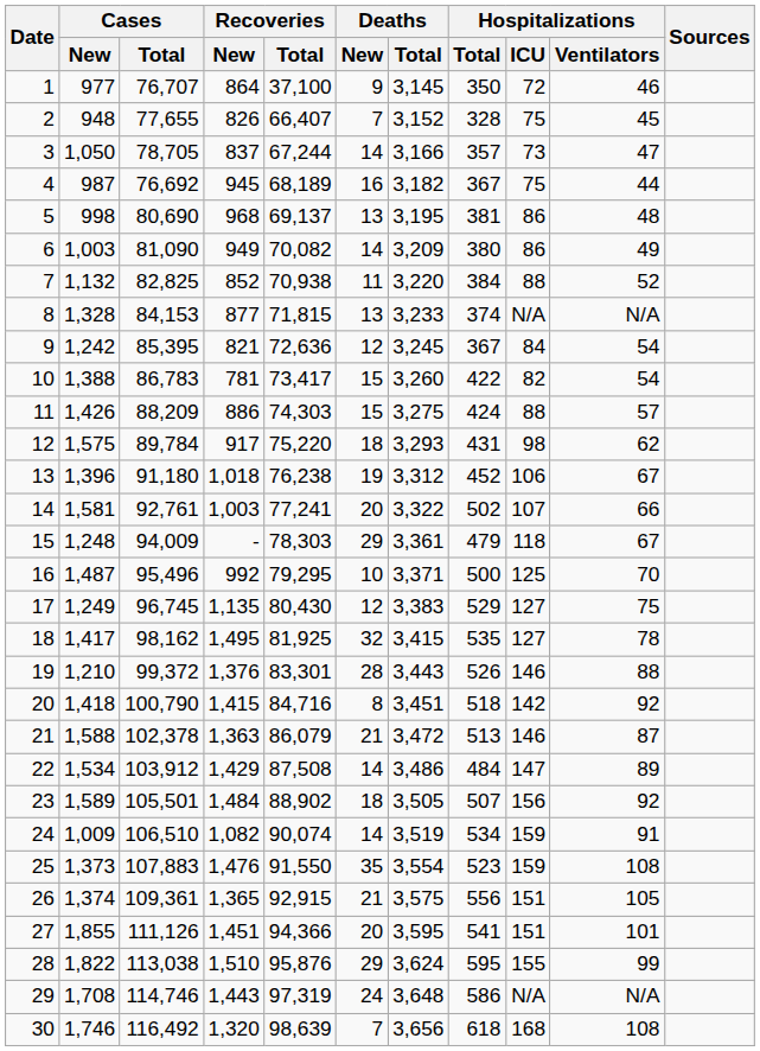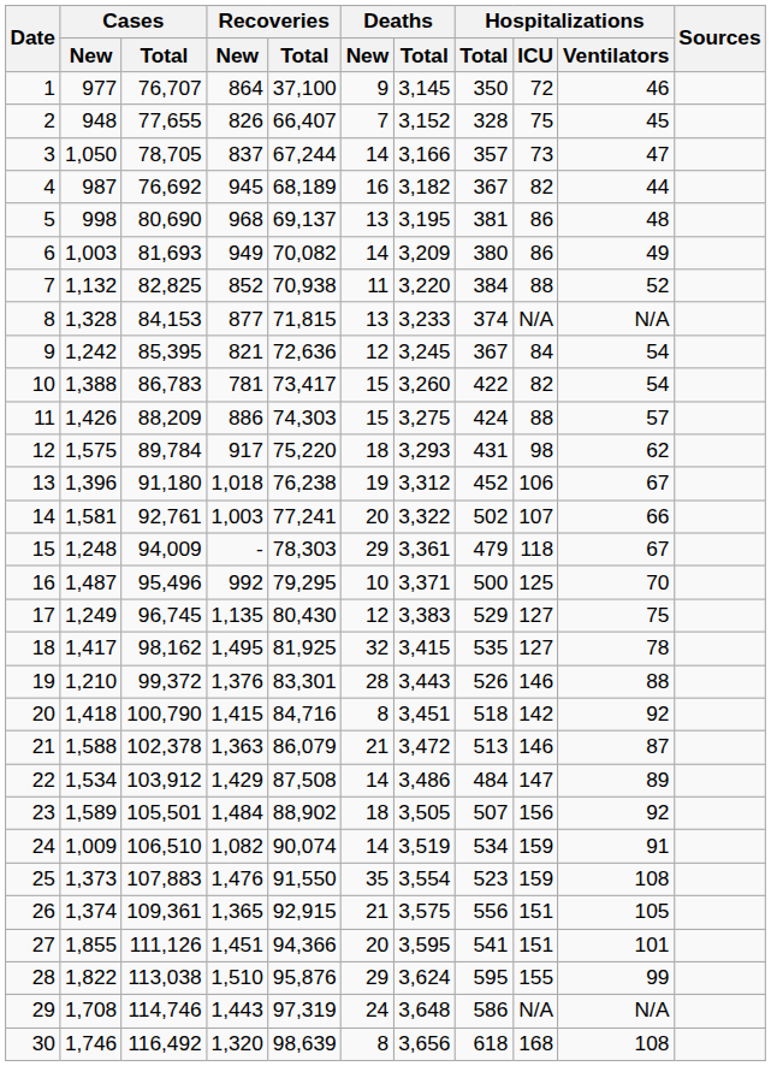4 | Hospitalizations / ICU: 75 -> 82
6 | Cases / Total: 81,090 -> 81,693
30 | Deaths / New: 7 -> 8
